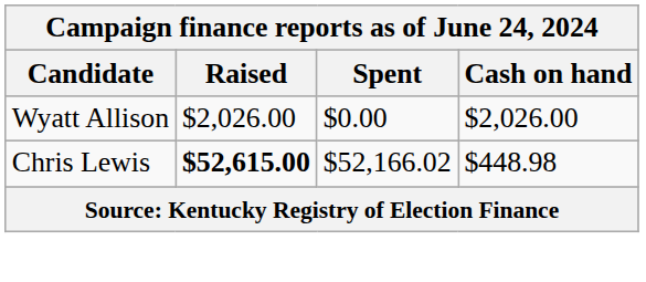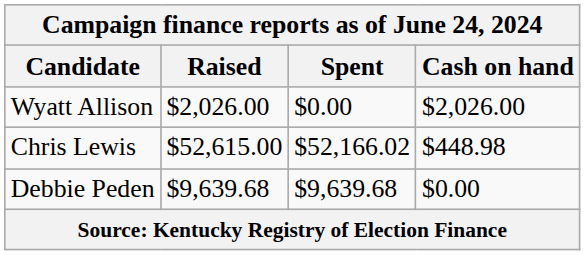Chris Lewis | Raised: bold -> normal
+ row: Debbie Peden | $9,639.68 | $9,639.68 | $0.00
